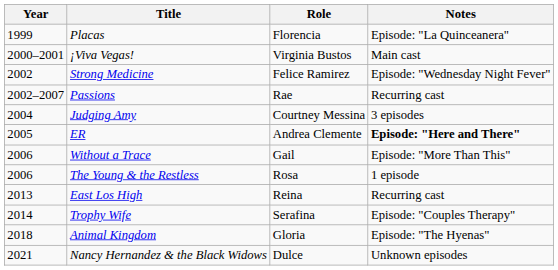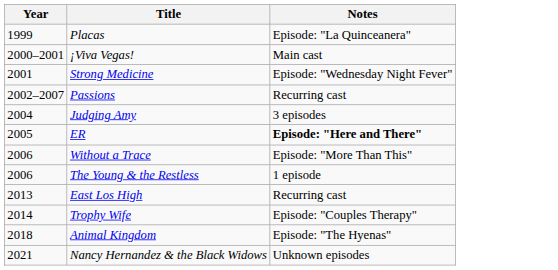- column: Role | Florencia | Virginia Bustos | Felice Ramirez | Rae | Courtney Messina | Andrea Clemente | Gail | Rosa | Reina | Serafina | Gloria | Dulce
Strong Medicine | Year: 2002 -> 2001
